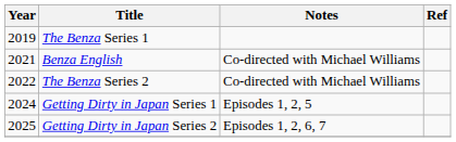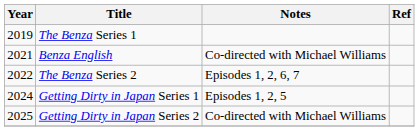The Benza Series 2 | Notes: Co-directed with Michael Williams -> Episodes 1, 2, 6, 7
Getting Dirty in Japan Series 2 | Notes: Episodes 1, 2, 6, 7 -> Co-directed with Michael Williams
